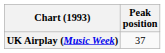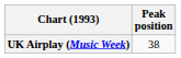UK Airplay (Music Week) | Peak position: 37 -> 38
